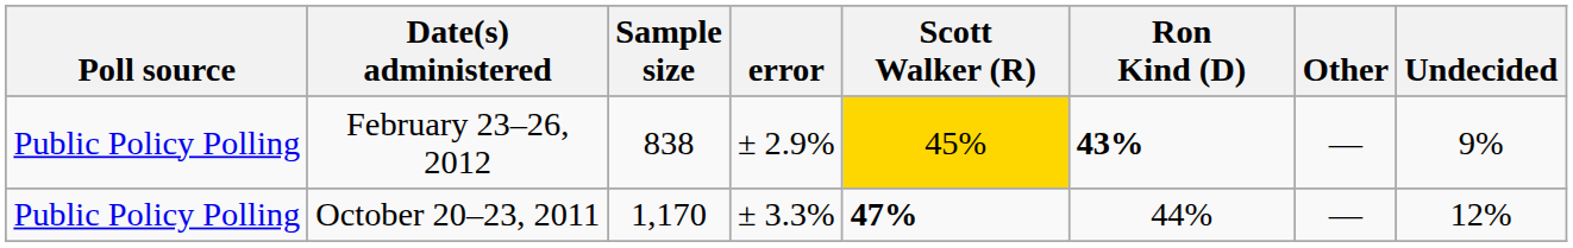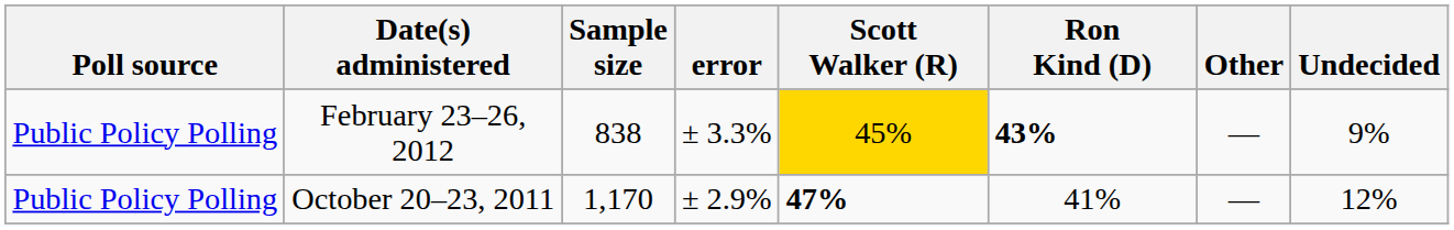February 23–26, 2012 | error: ± 2.9% -> ± 3.3%
October 20–23, 2011 | error: ± 3.3% -> ± 2.9%
October 20–23, 2011 | Ron Kind (D): 44% -> 41%
